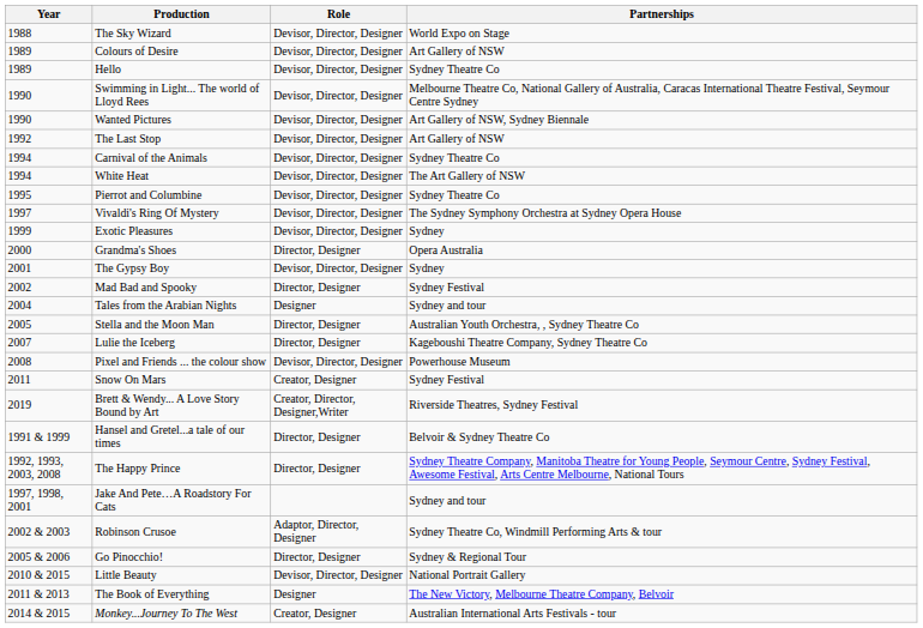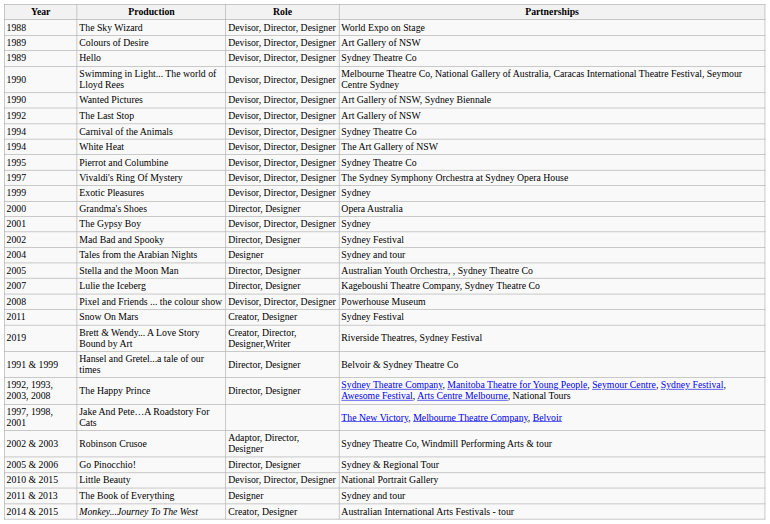Jake And Pete…A Roadstory For Cats | Partnerships: Sydney and tour -> The New Victory, Melbourne Theatre Company, Belvoir
The Book of Everything | Partnerships: The New Victory, Melbourne Theatre Company, Belvoir -> Sydney and tour
